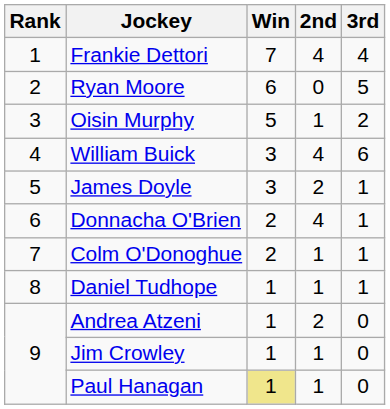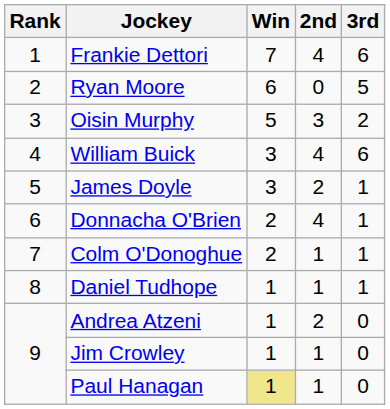Frankie Dettori | 3rd: 4 -> 6
Oisin Murphy | 2nd: 1 -> 3
